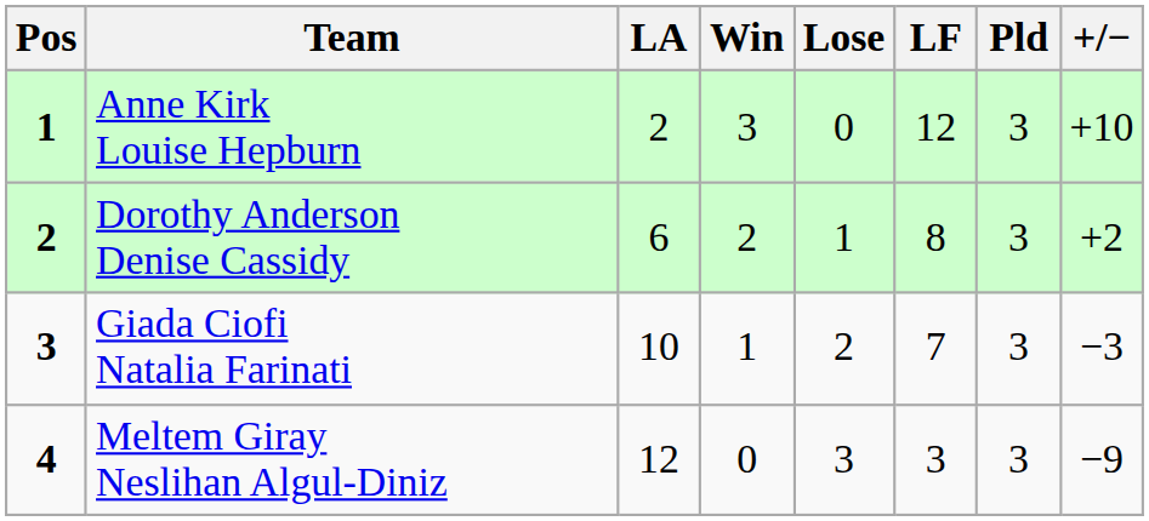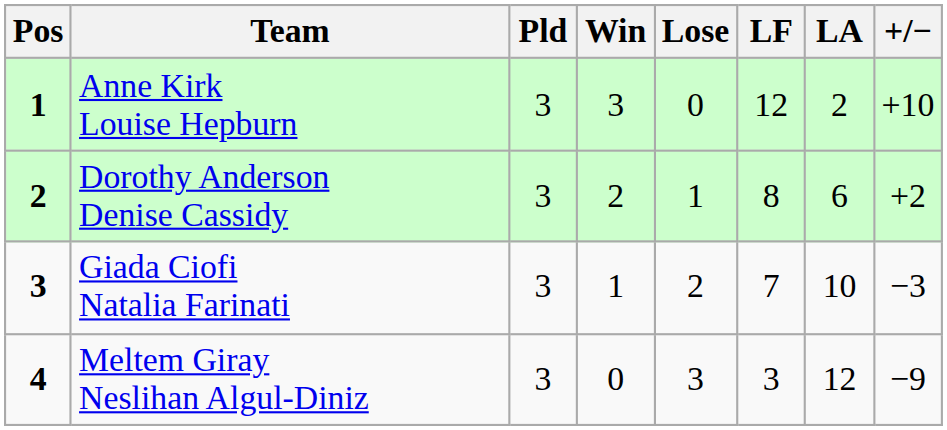columns swapped: Pld <-> LA
